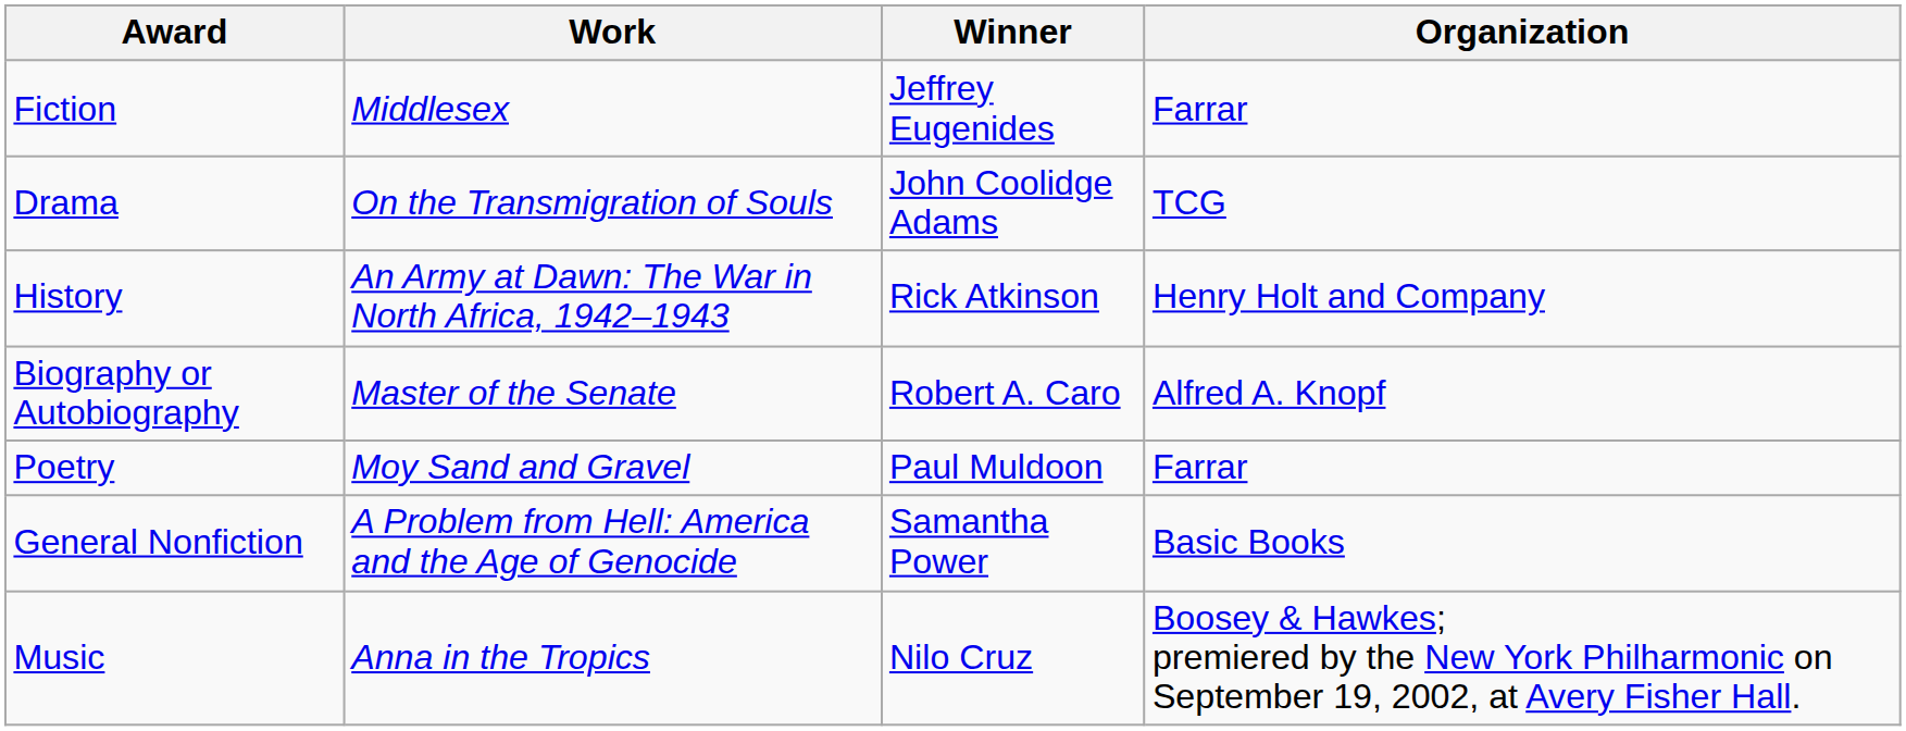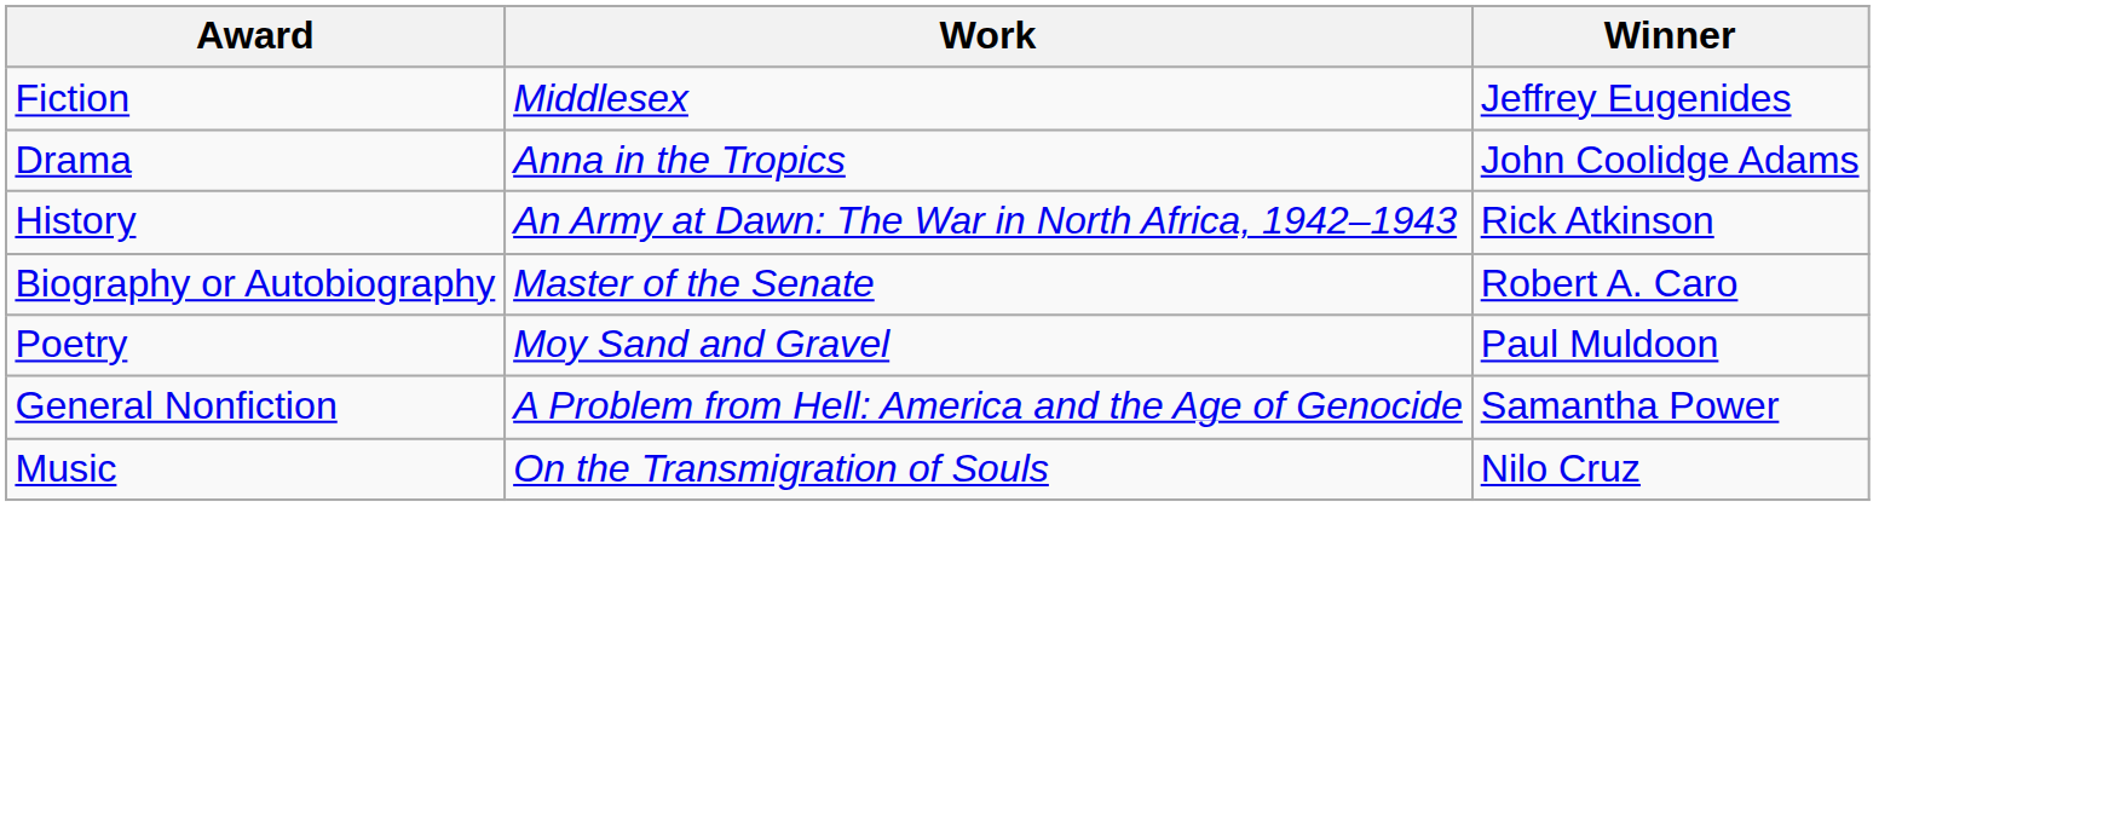- column: Organization | Farrar | TCG | Henry Holt and Company | Alfred A. Knopf | Farrar | Basic Books | Boosey & Hawkes; premiered by the New York Philharmonic on September 19, 2002, at Avery Fisher Hall.
Drama | Work: On the Transmigration of Souls -> Anna in the Tropics
Music | Work: Anna in the Tropics -> On the Transmigration of Souls
